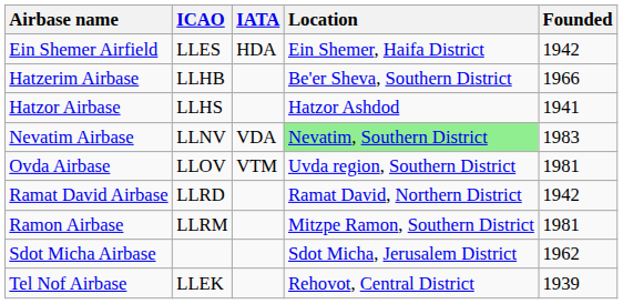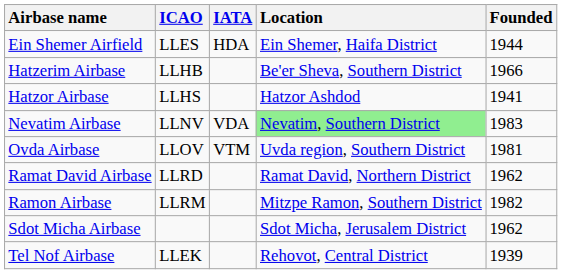Ein Shemer Airfield | Founded: 1942 -> 1944
Ramat David Airbase | Founded: 1942 -> 1962
Ramon Airbase | Founded: 1981 -> 1982
